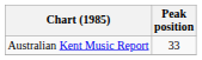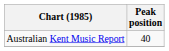Australian Kent Music Report | Peak position: 33 -> 40
